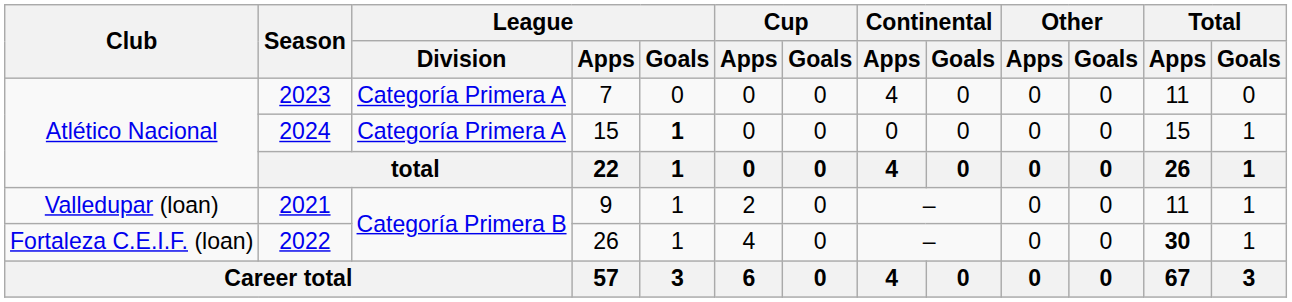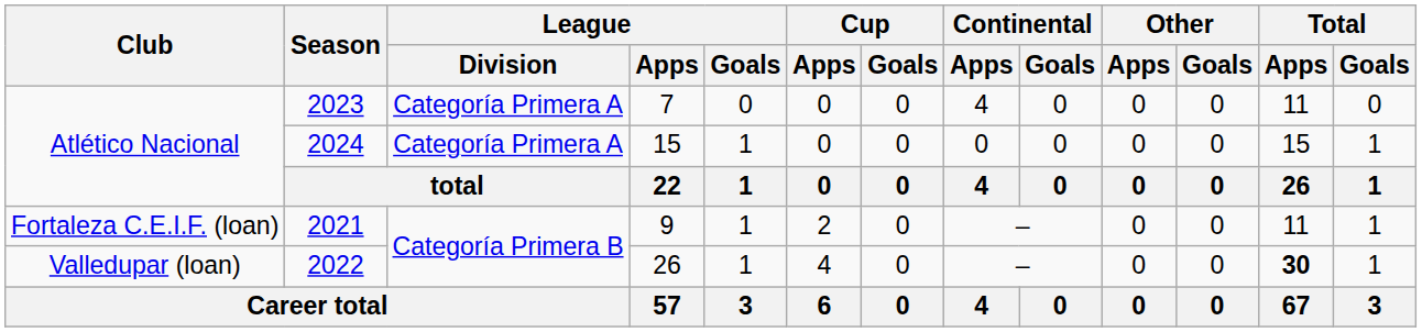2024 | League / Goals: bold -> normal
2021 | Club: Valledupar (loan) -> Fortaleza C.E.I.F. (loan)
2022 | Club: Fortaleza C.E.I.F. (loan) -> Valledupar (loan)
